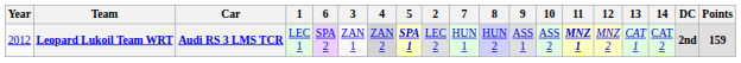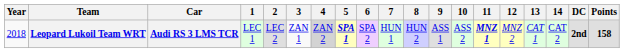columns swapped: 2 <-> 6
Leopard Lukoil Team WRT | Year: 2012 -> 2018
Leopard Lukoil Team WRT | Points: 159 -> 158
